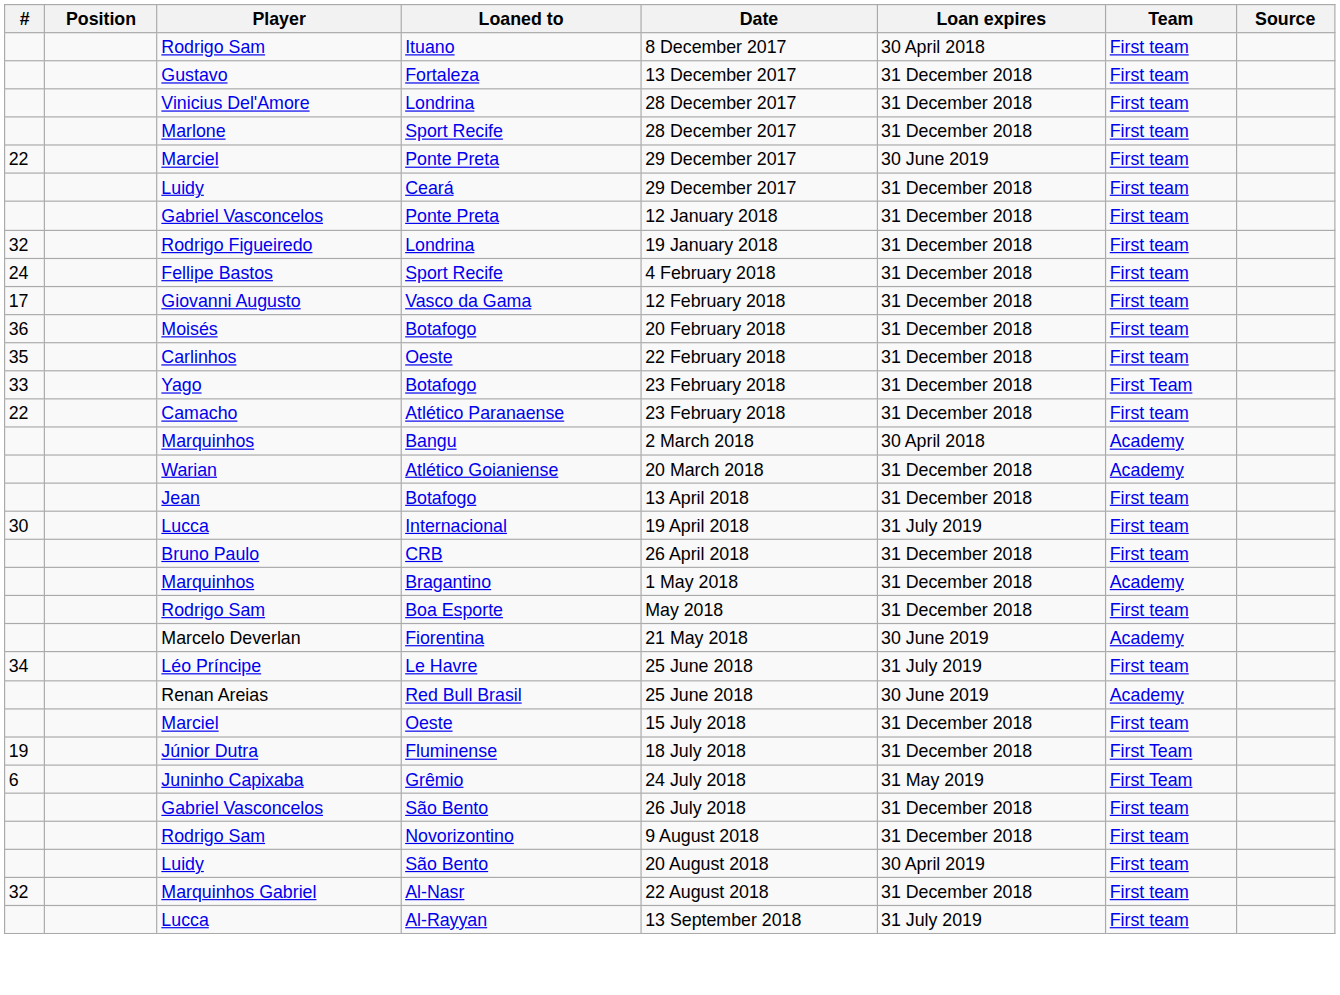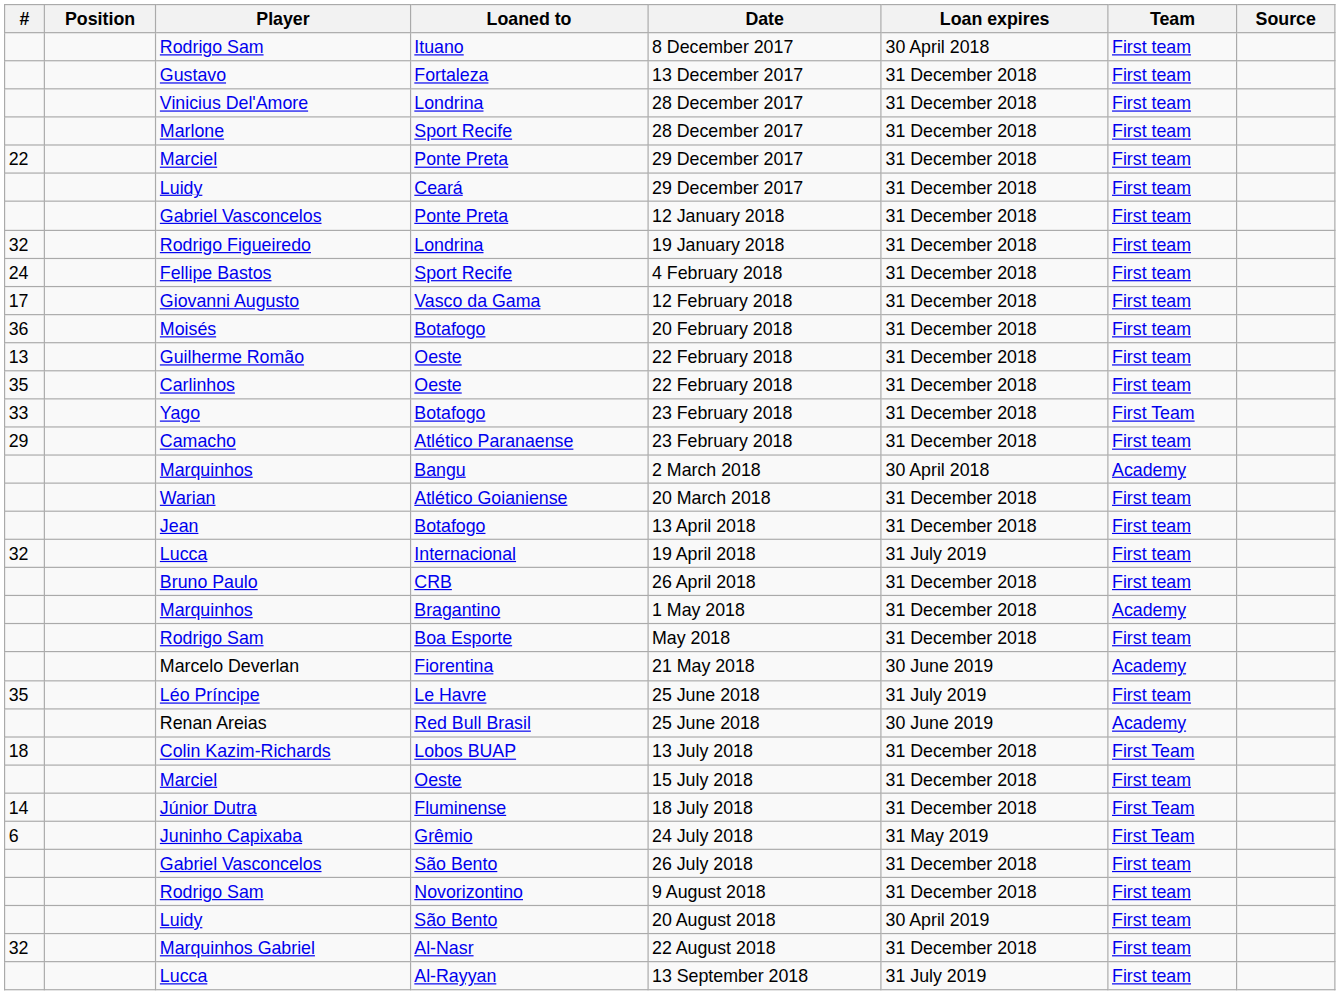Marciel / Ponte Preta | Loan expires: 30 June 2019 -> 31 December 2018
+ row: 13 | Guilherme Romão | Oeste | 22 February 2018 | 31 December 2018 | First team
Camacho | #: 22 -> 29
Warian | Team: Academy -> First team
Lucca / Internacional | #: 30 -> 32
Léo Príncipe | #: 34 -> 35
+ row: 18 | Colin Kazim-Richards | Lobos BUAP | 13 July 2018 | 31 December 2018 | First Team
Júnior Dutra | #: 19 -> 14
